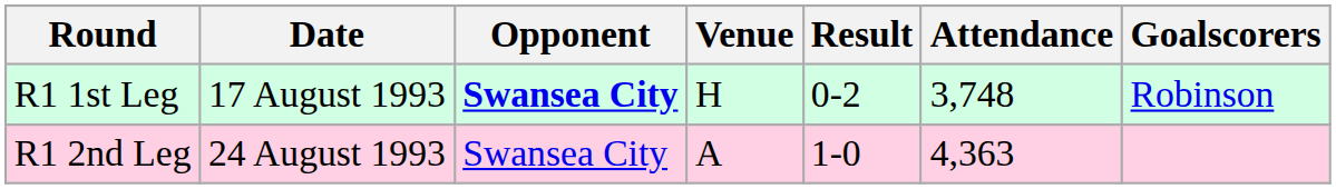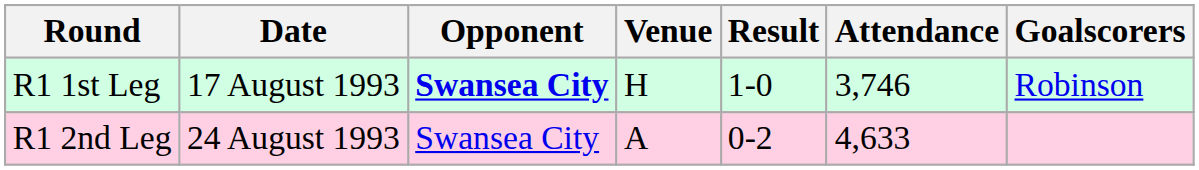R1 1st Leg | Result: 0-2 -> 1-0
R1 1st Leg | Attendance: 3,748 -> 3,746
R1 2nd Leg | Result: 1-0 -> 0-2
R1 2nd Leg | Attendance: 4,363 -> 4,633
